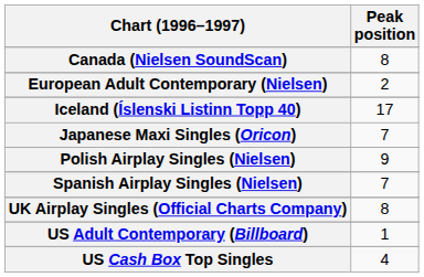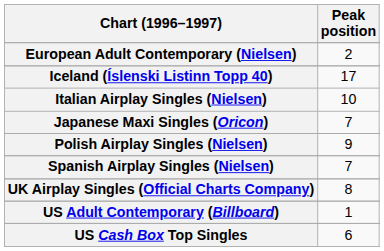- row: Canada (Nielsen SoundScan) | 8
+ row: Italian Airplay Singles (Nielsen) | 10
US Cash Box Top Singles | Peak position: 4 -> 6
